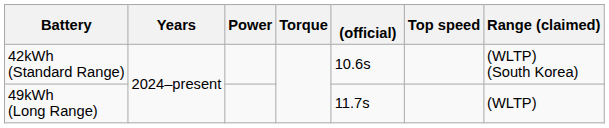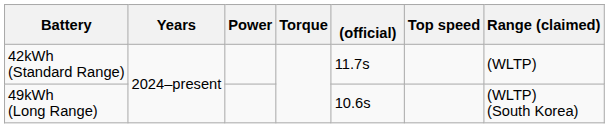42kWh (Standard Range) | (official): 10.6s -> 11.7s
42kWh (Standard Range) | Range (claimed): (WLTP) (South Korea) -> (WLTP)
49kWh (Long Range) | (official): 11.7s -> 10.6s
49kWh (Long Range) | Range (claimed): (WLTP) -> (WLTP) (South Korea)
